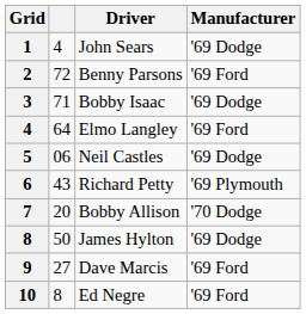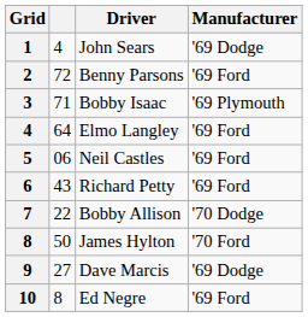Bobby Isaac | Manufacturer: '69 Dodge -> '69 Plymouth
Neil Castles | Manufacturer: '69 Dodge -> '69 Ford
Richard Petty | Manufacturer: '69 Plymouth -> '69 Ford
Bobby Allison | column 2: 20 -> 22
James Hylton | Manufacturer: '69 Dodge -> '70 Ford
Dave Marcis | Manufacturer: '69 Ford -> '69 Dodge
